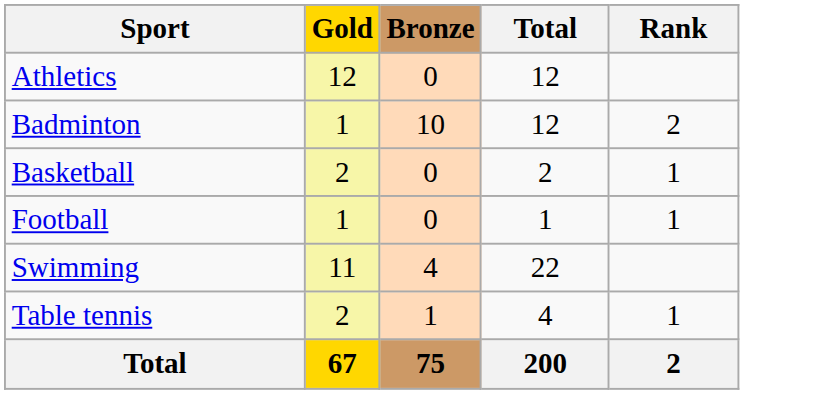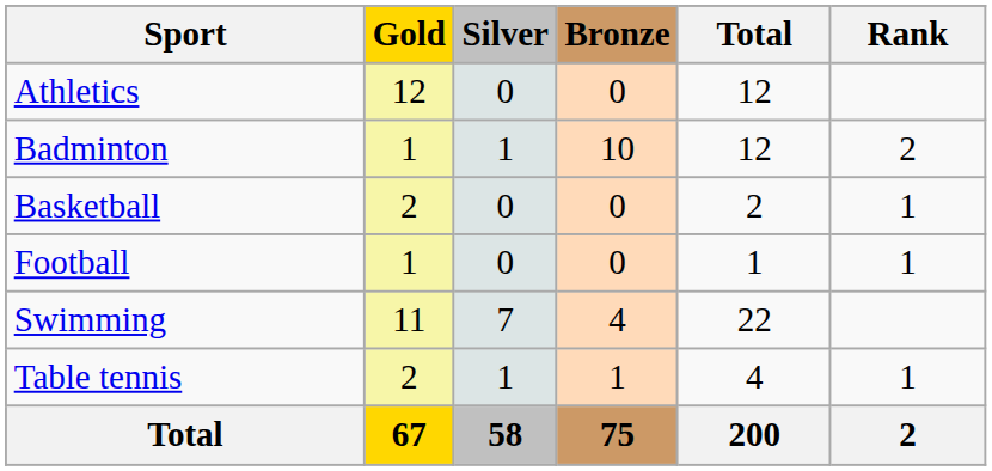+ column: Silver | 0 | 1 | 0 | 0 | 7 | 1 | 58
